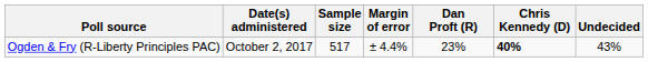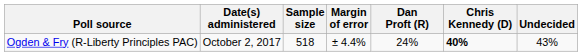Ogden & Fry (R-Liberty Principles PAC) | Sample size: 517 -> 518
Ogden & Fry (R-Liberty Principles PAC) | Dan Proft (R): 23% -> 24%
